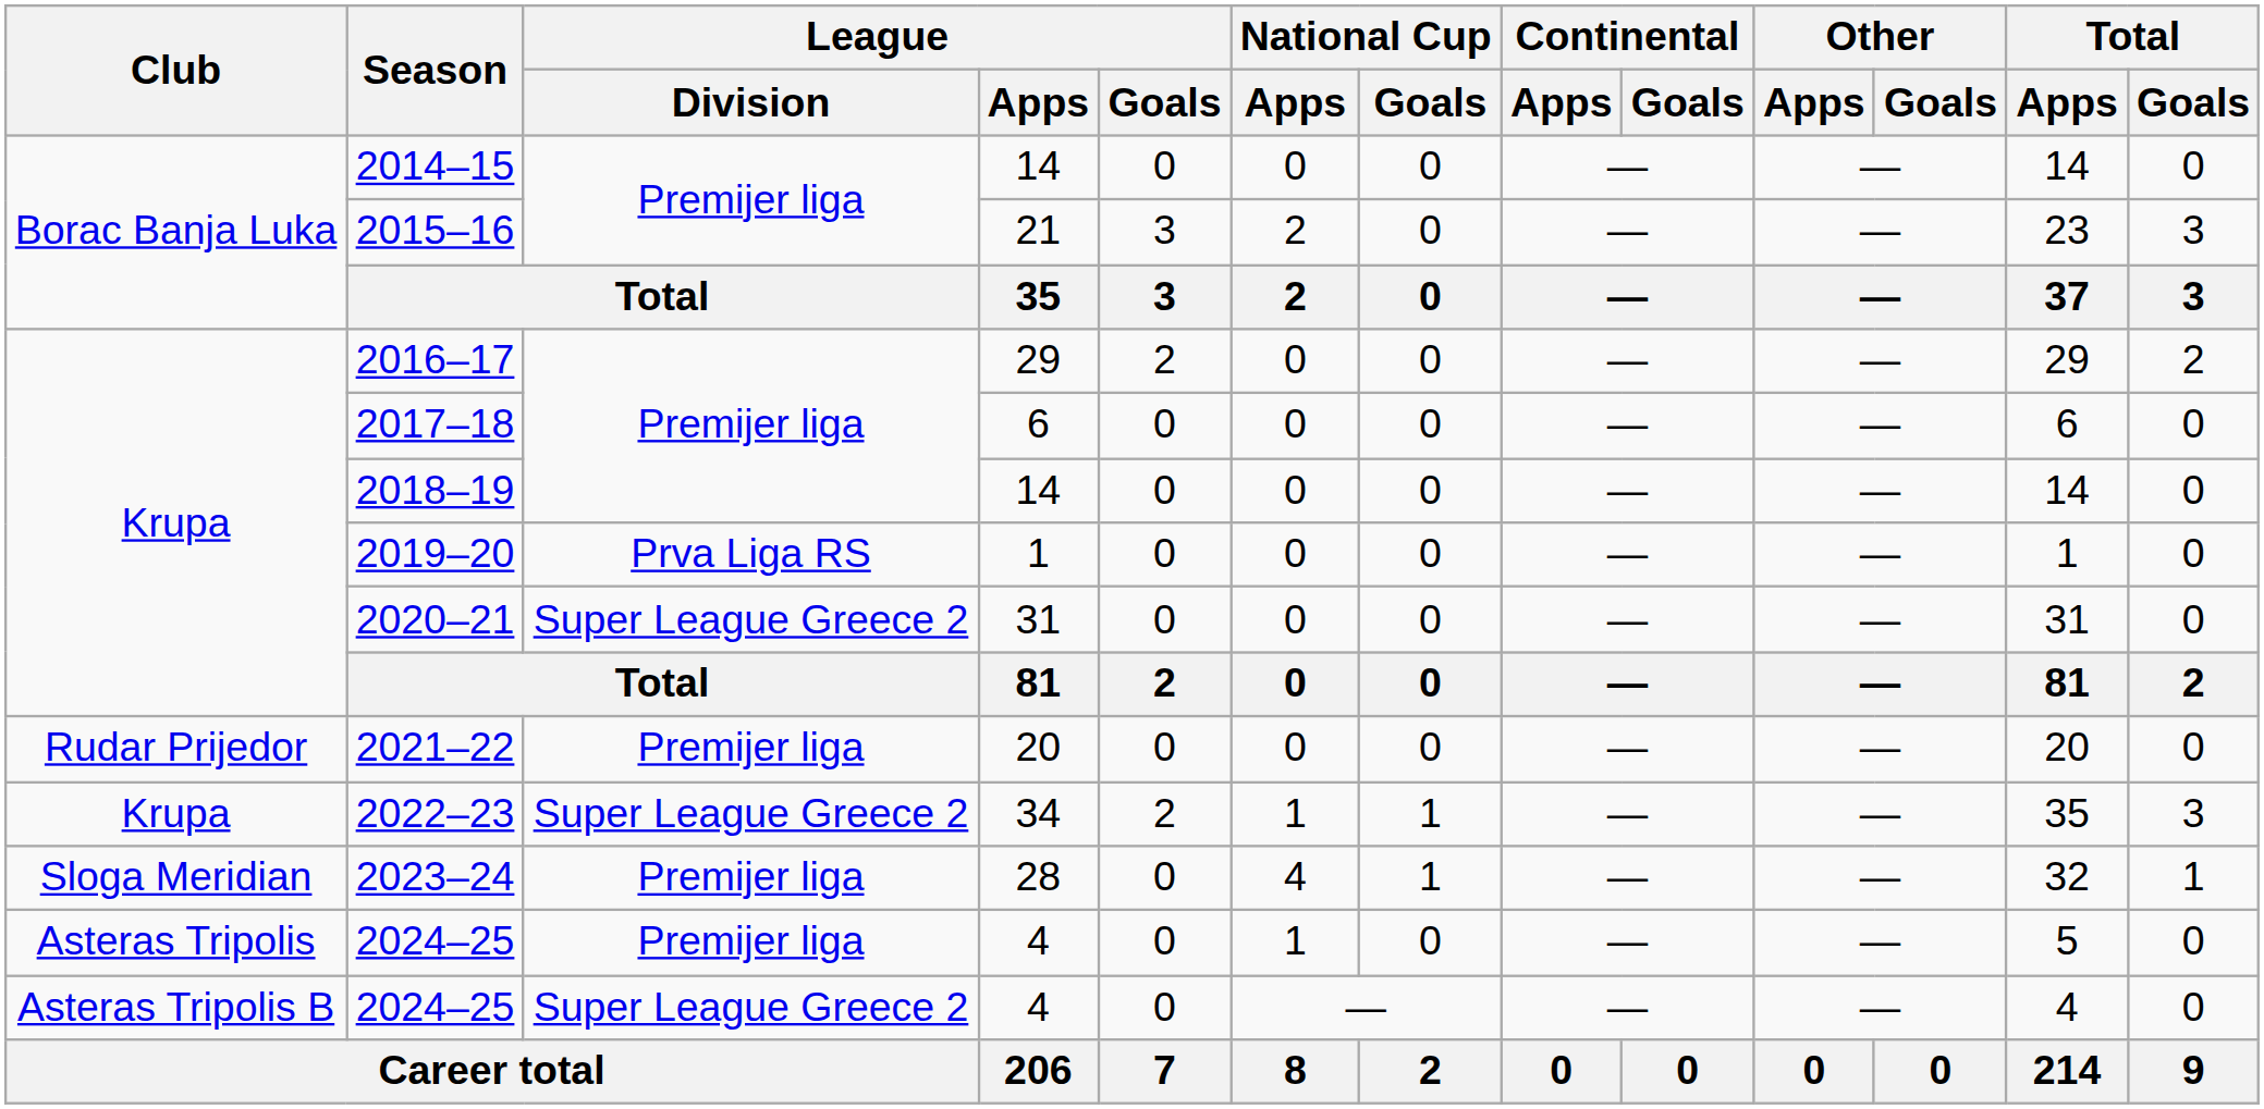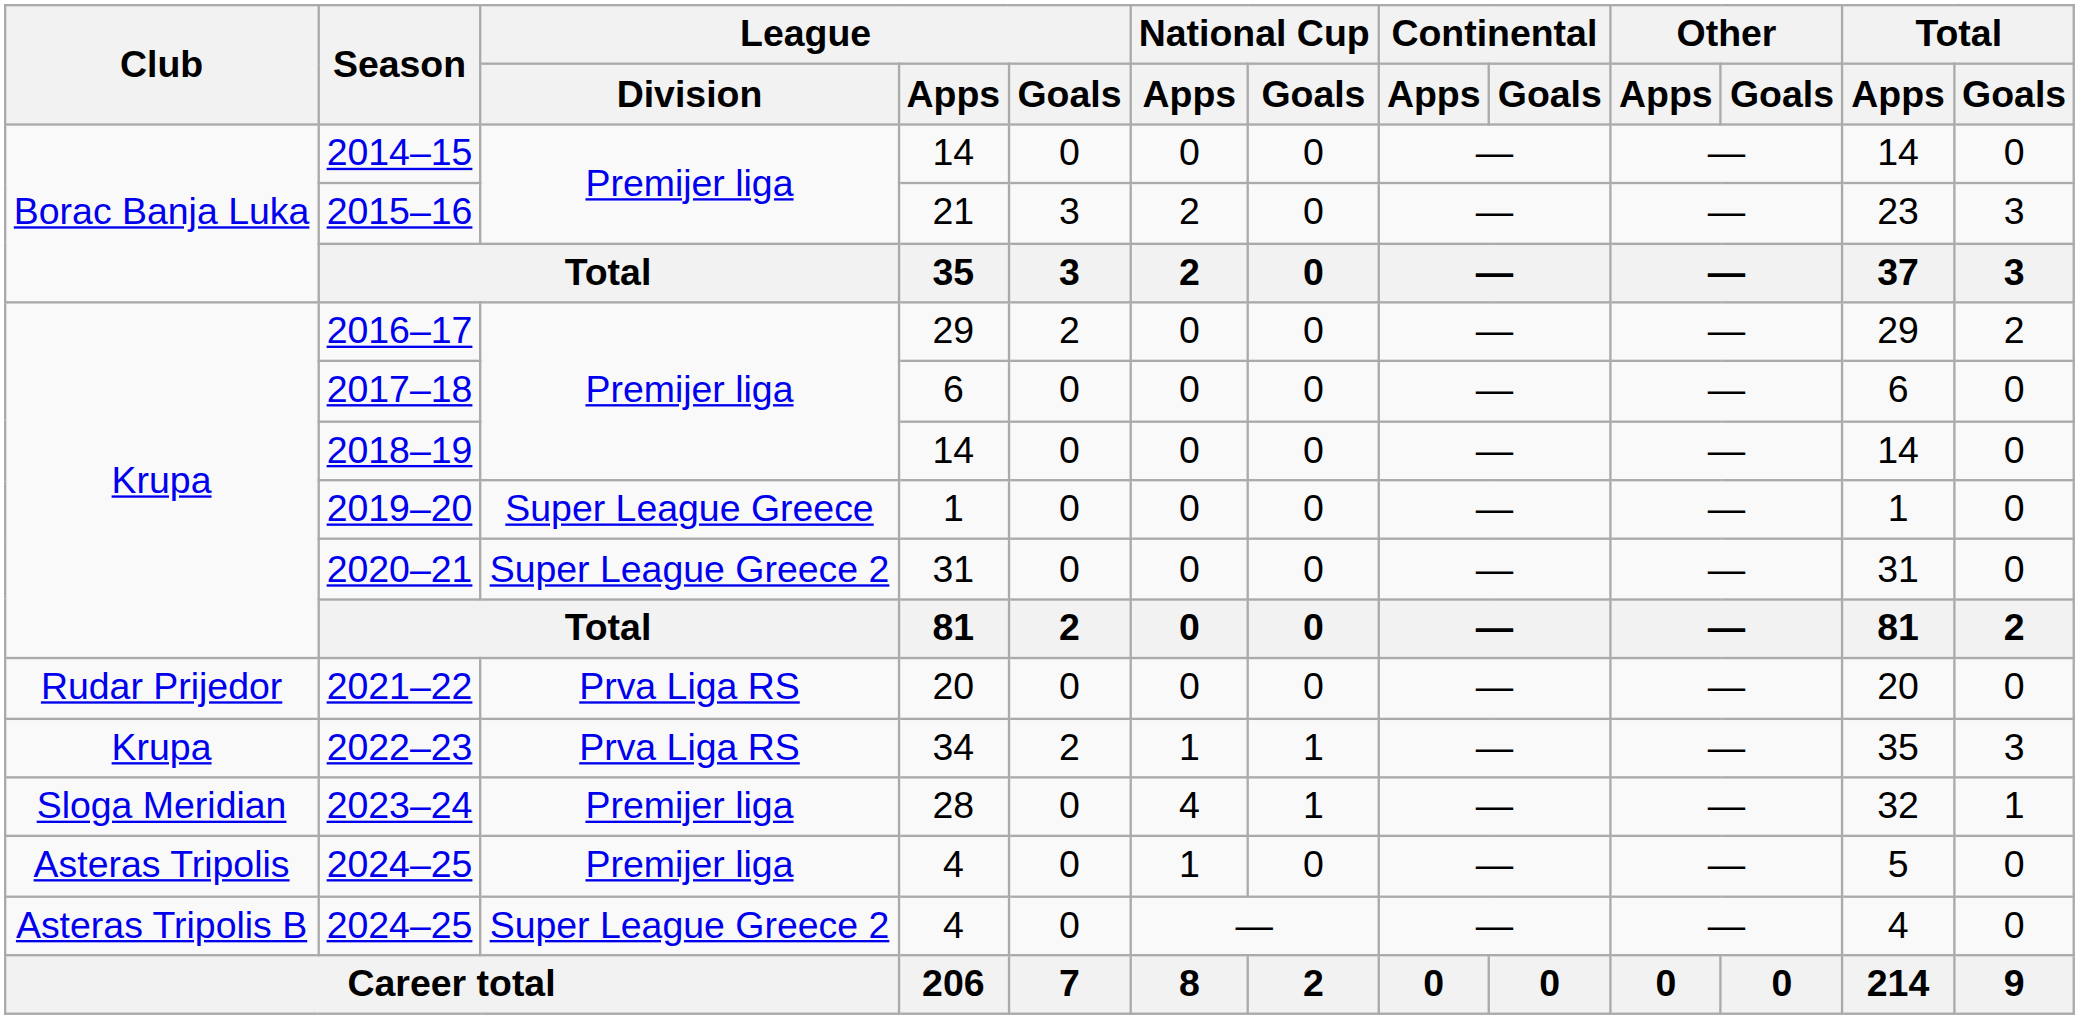2019–20 | League / Division: Prva Liga RS -> Super League Greece
2021–22 | League / Division: Premijer liga -> Prva Liga RS
2022–23 | League / Division: Super League Greece 2 -> Prva Liga RS
